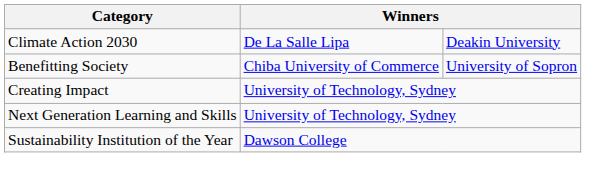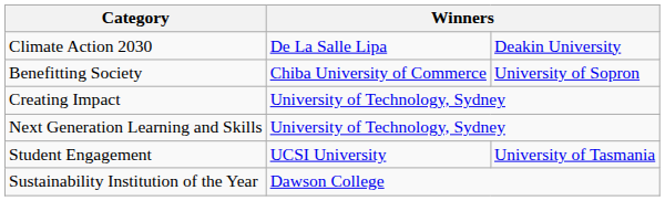+ row: Student Engagement | UCSI University | University of Tasmania
